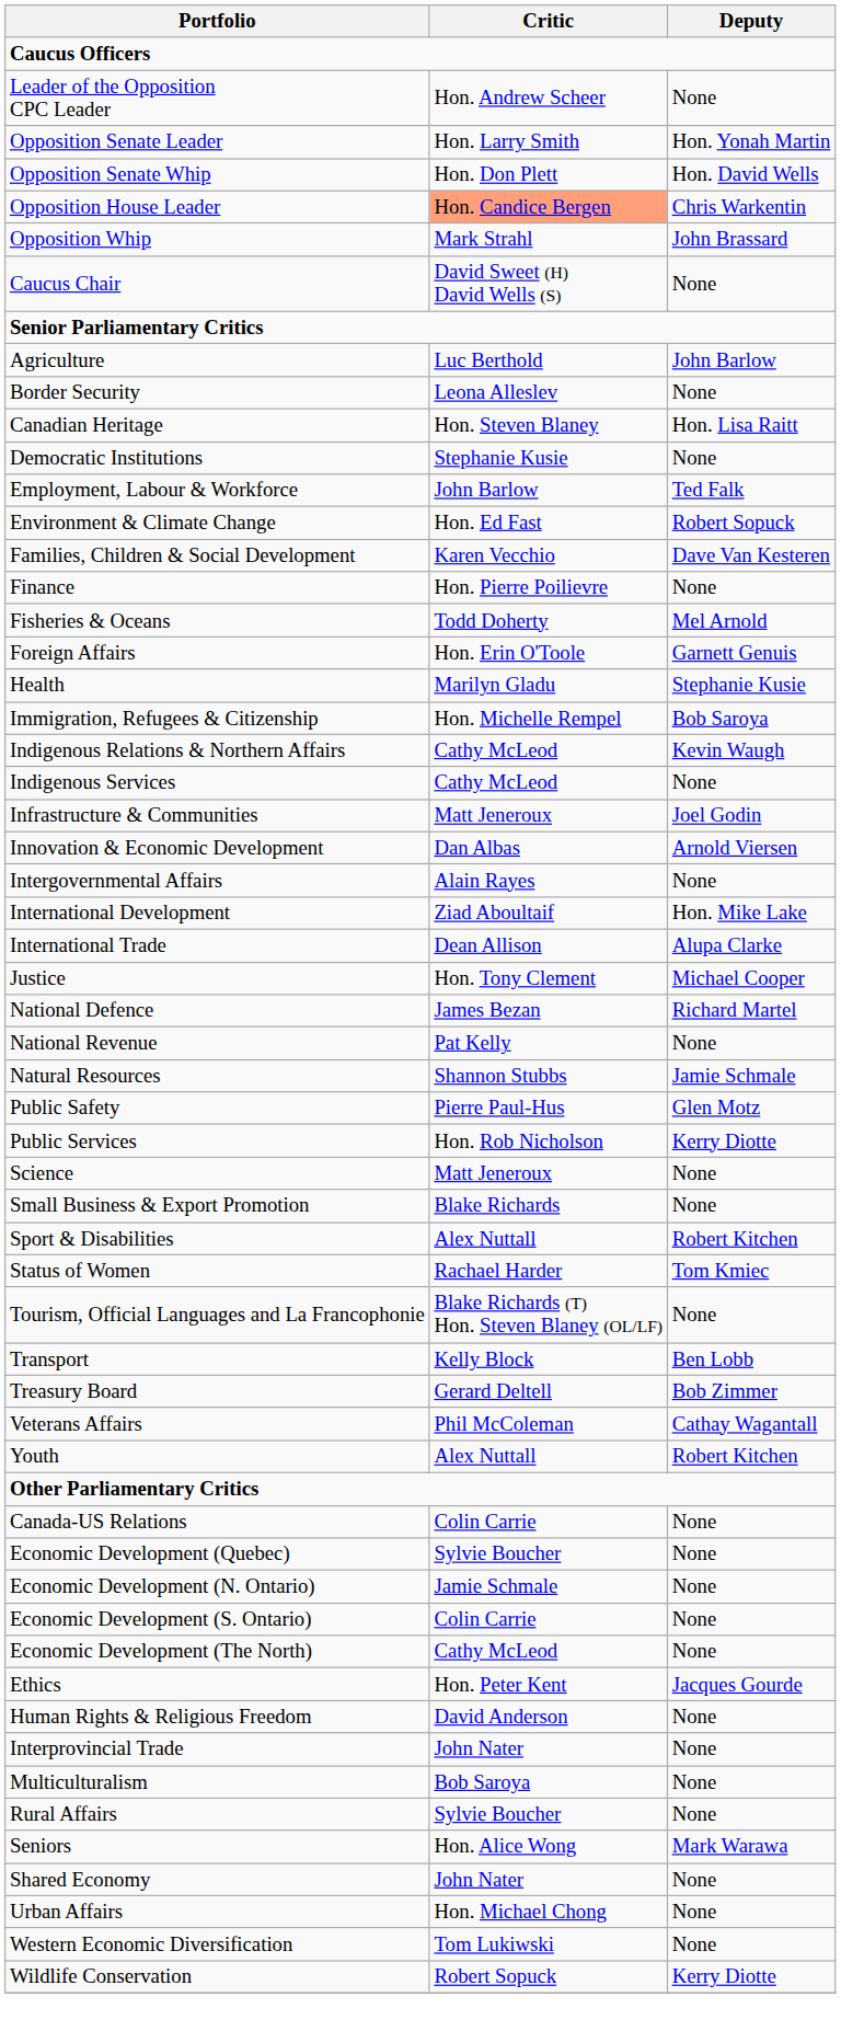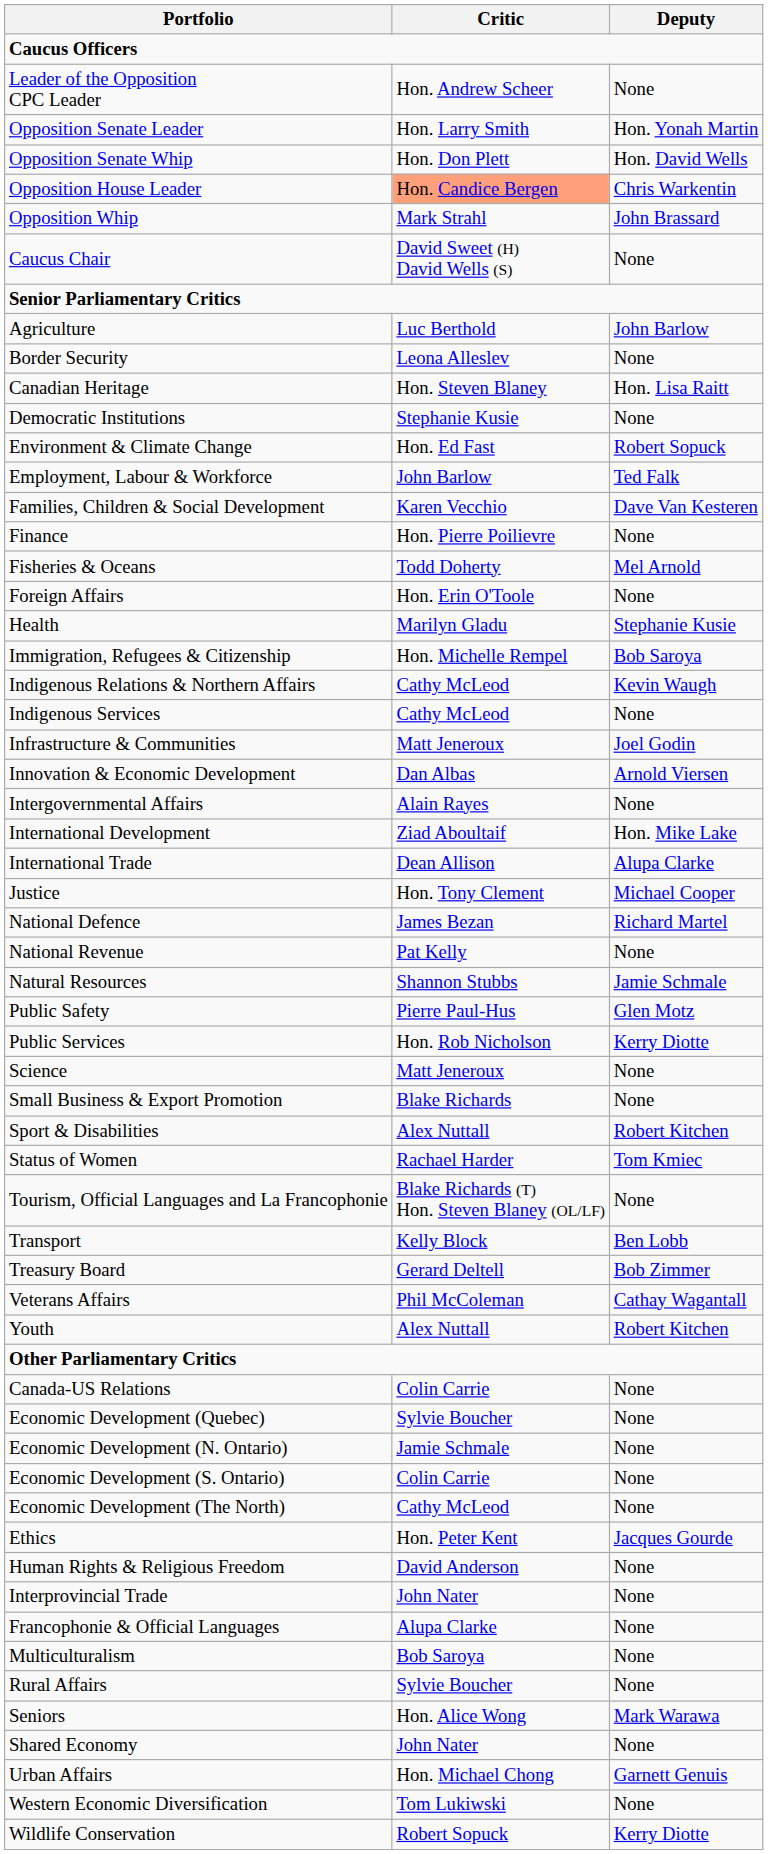rows swapped: Employment, Labour & Workforce <-> Environment & Climate Change
Foreign Affairs | Deputy: Garnett Genuis -> None
+ row: Francophonie & Official Languages | Alupa Clarke | None
Urban Affairs | Deputy: None -> Garnett Genuis
